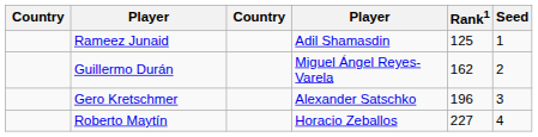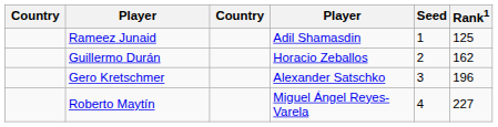columns swapped: Rank1 <-> Seed
Guillermo Durán | column 4: Miguel Ángel Reyes-Varela -> Horacio Zeballos
Roberto Maytín | column 4: Horacio Zeballos -> Miguel Ángel Reyes-Varela
